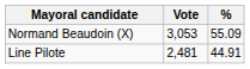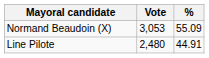Line Pilote | Vote: 2,481 -> 2,480
